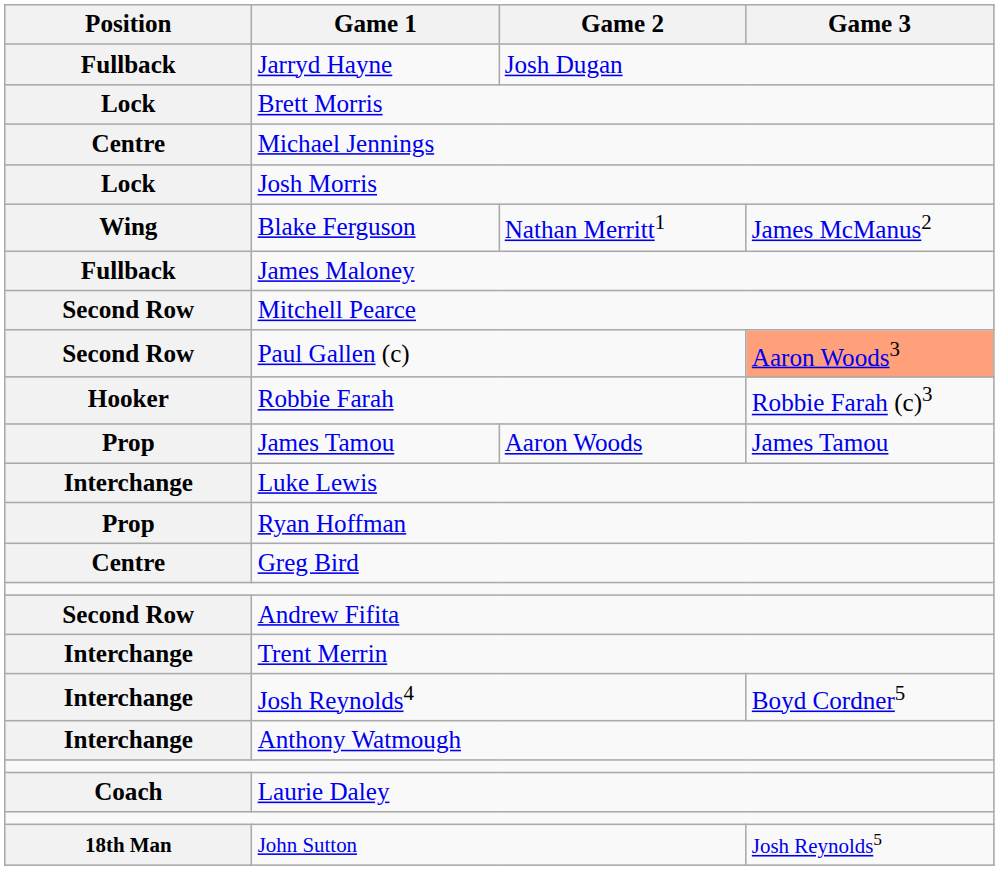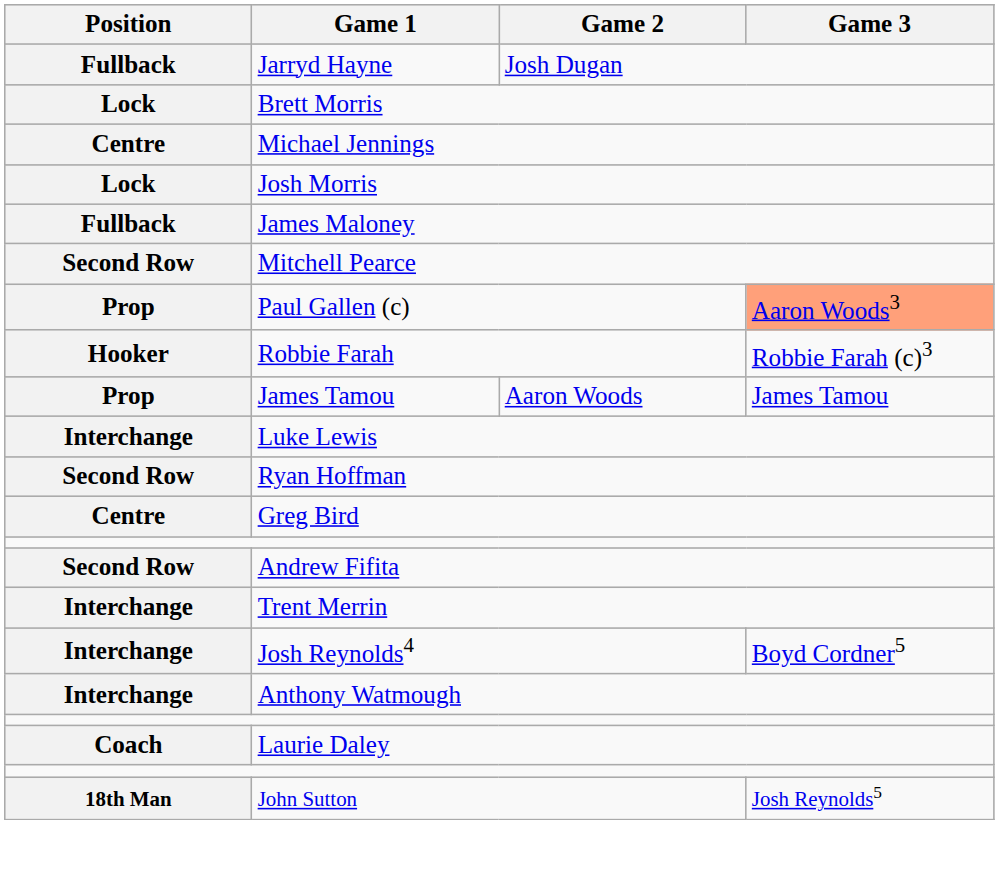- row: Wing | Blake Ferguson | Nathan Merritt1 | James McManus2
Paul Gallen (c) | Position: Second Row -> Prop
Ryan Hoffman | Position: Prop -> Second Row
